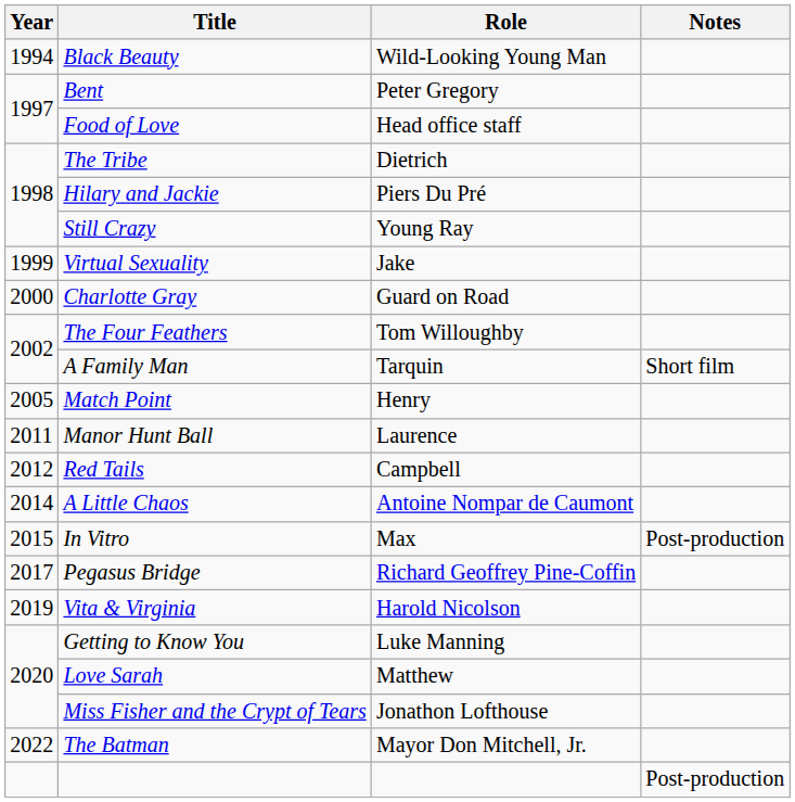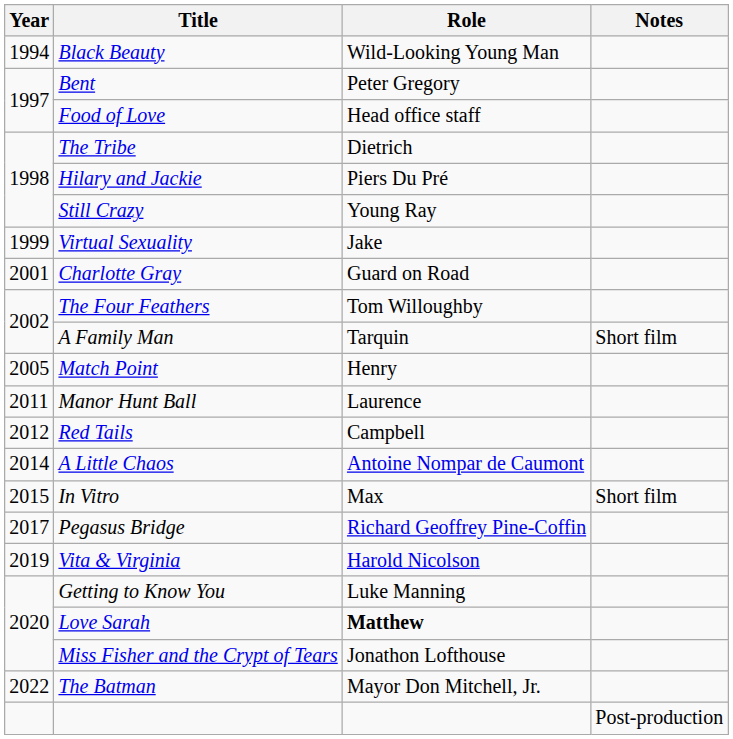Charlotte Gray | Year: 2000 -> 2001
In Vitro | Notes: Post-production -> Short film
Love Sarah | Role: normal -> bold
